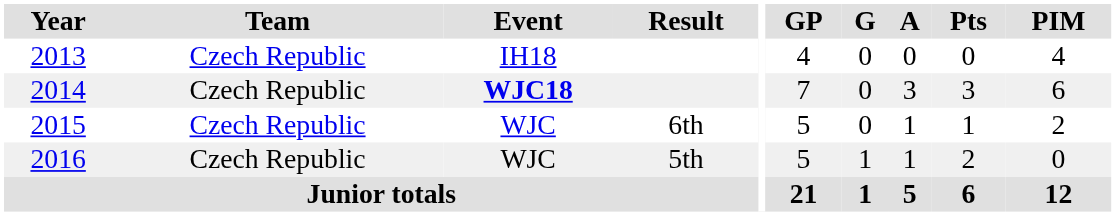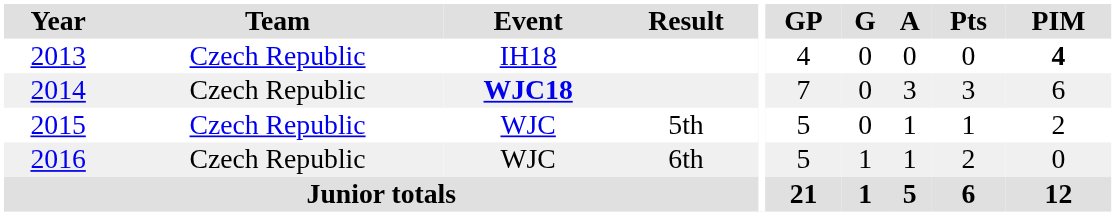2013 | PIM: normal -> bold
2015 | Result: 6th -> 5th
2016 | Result: 5th -> 6th
